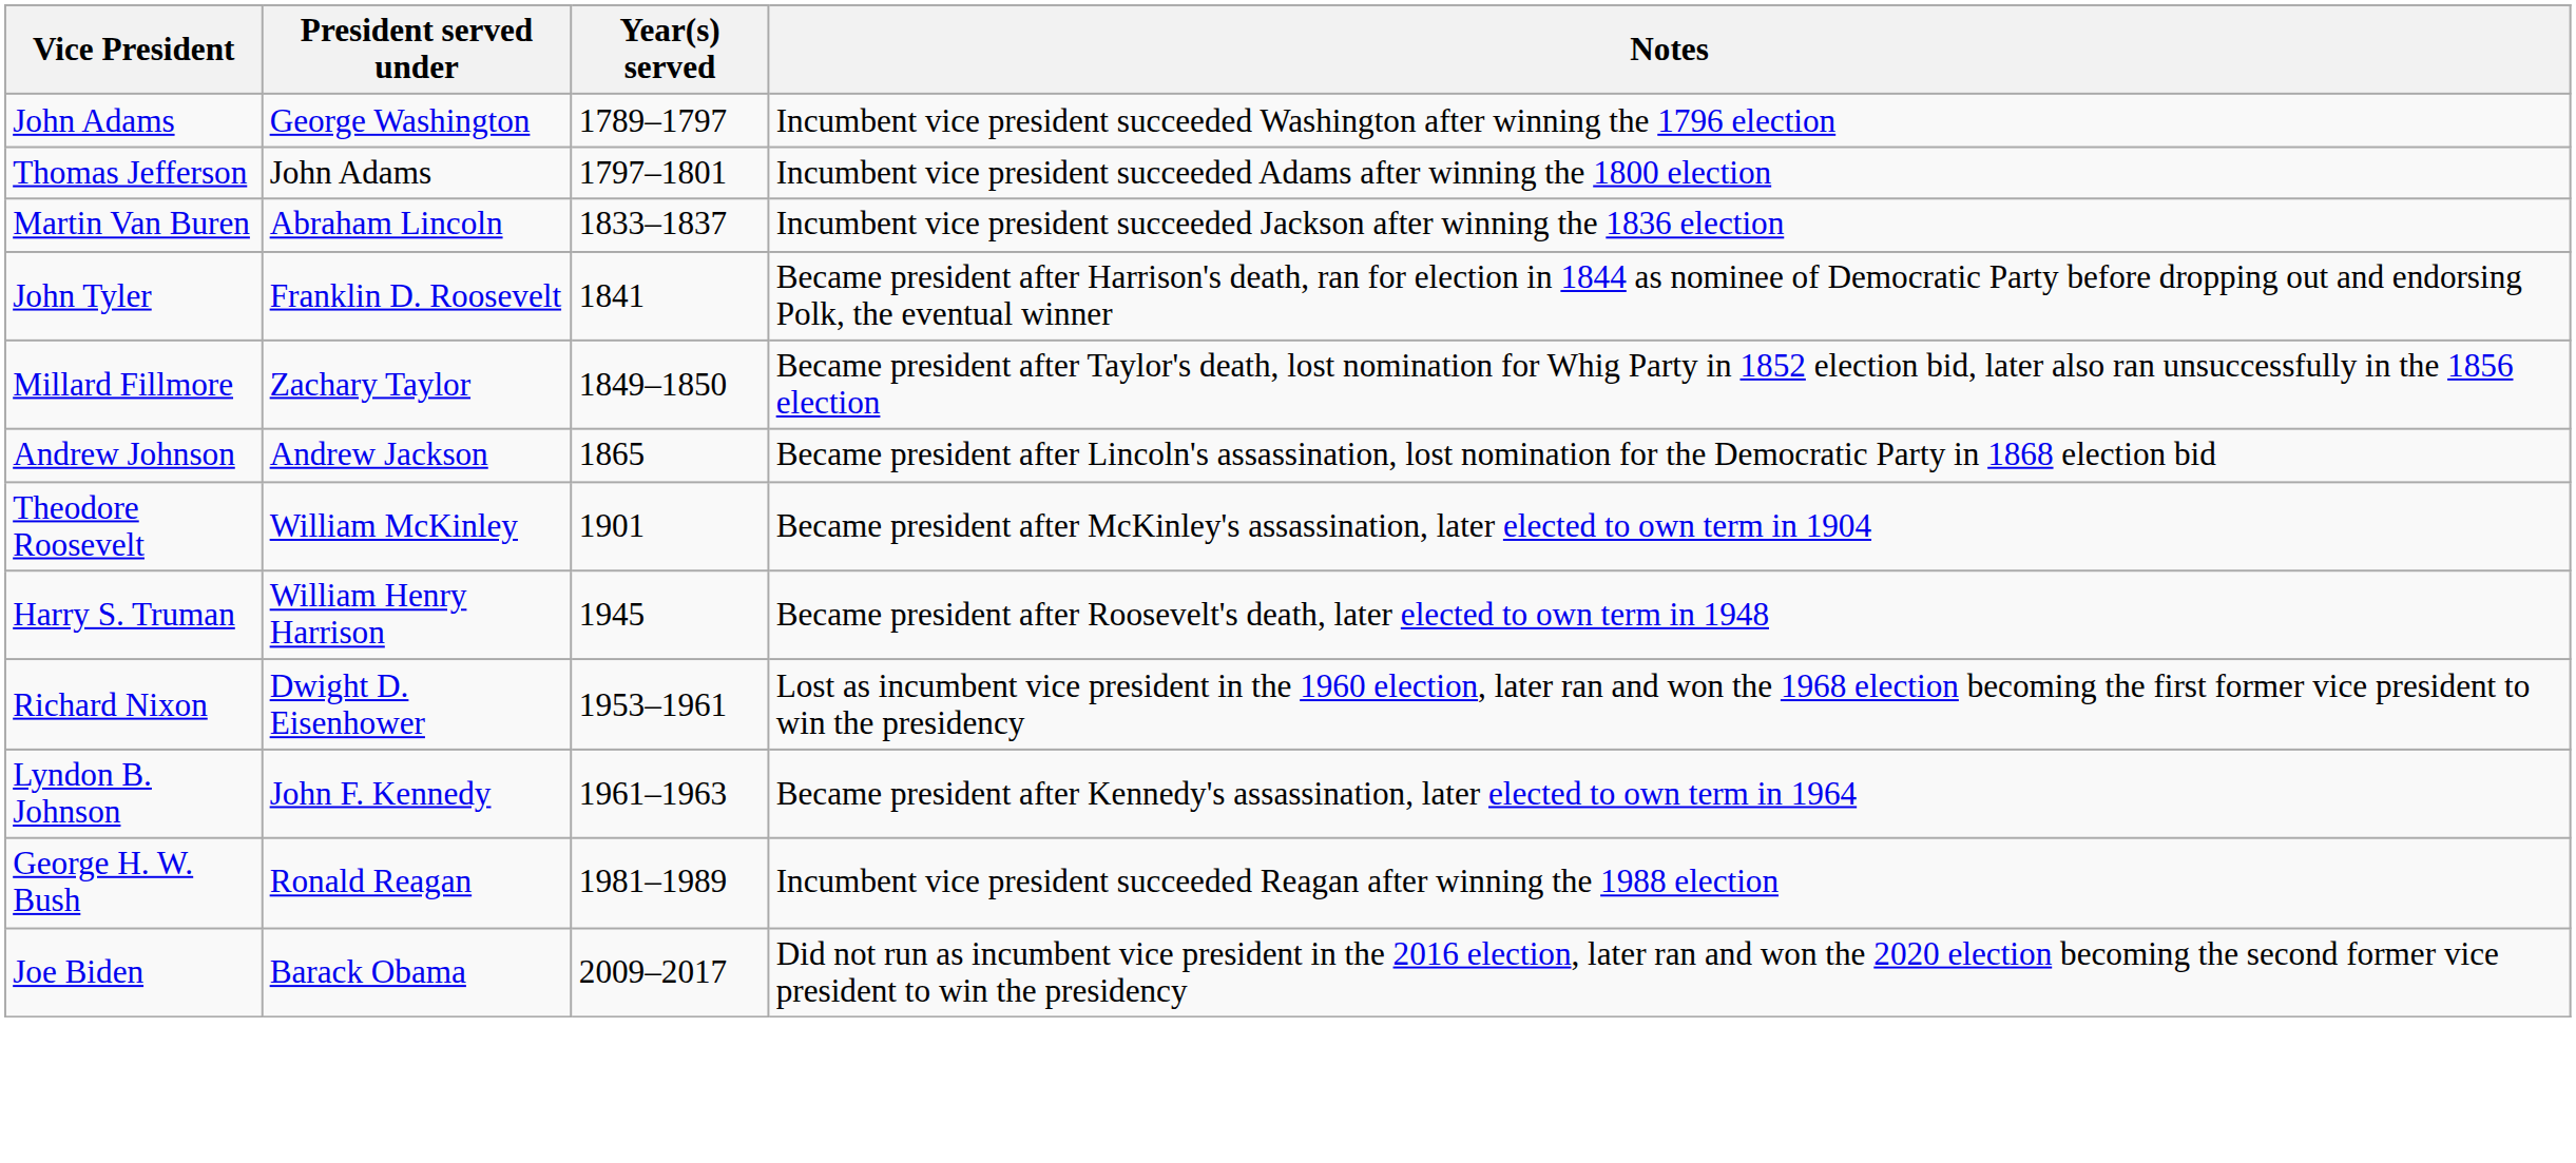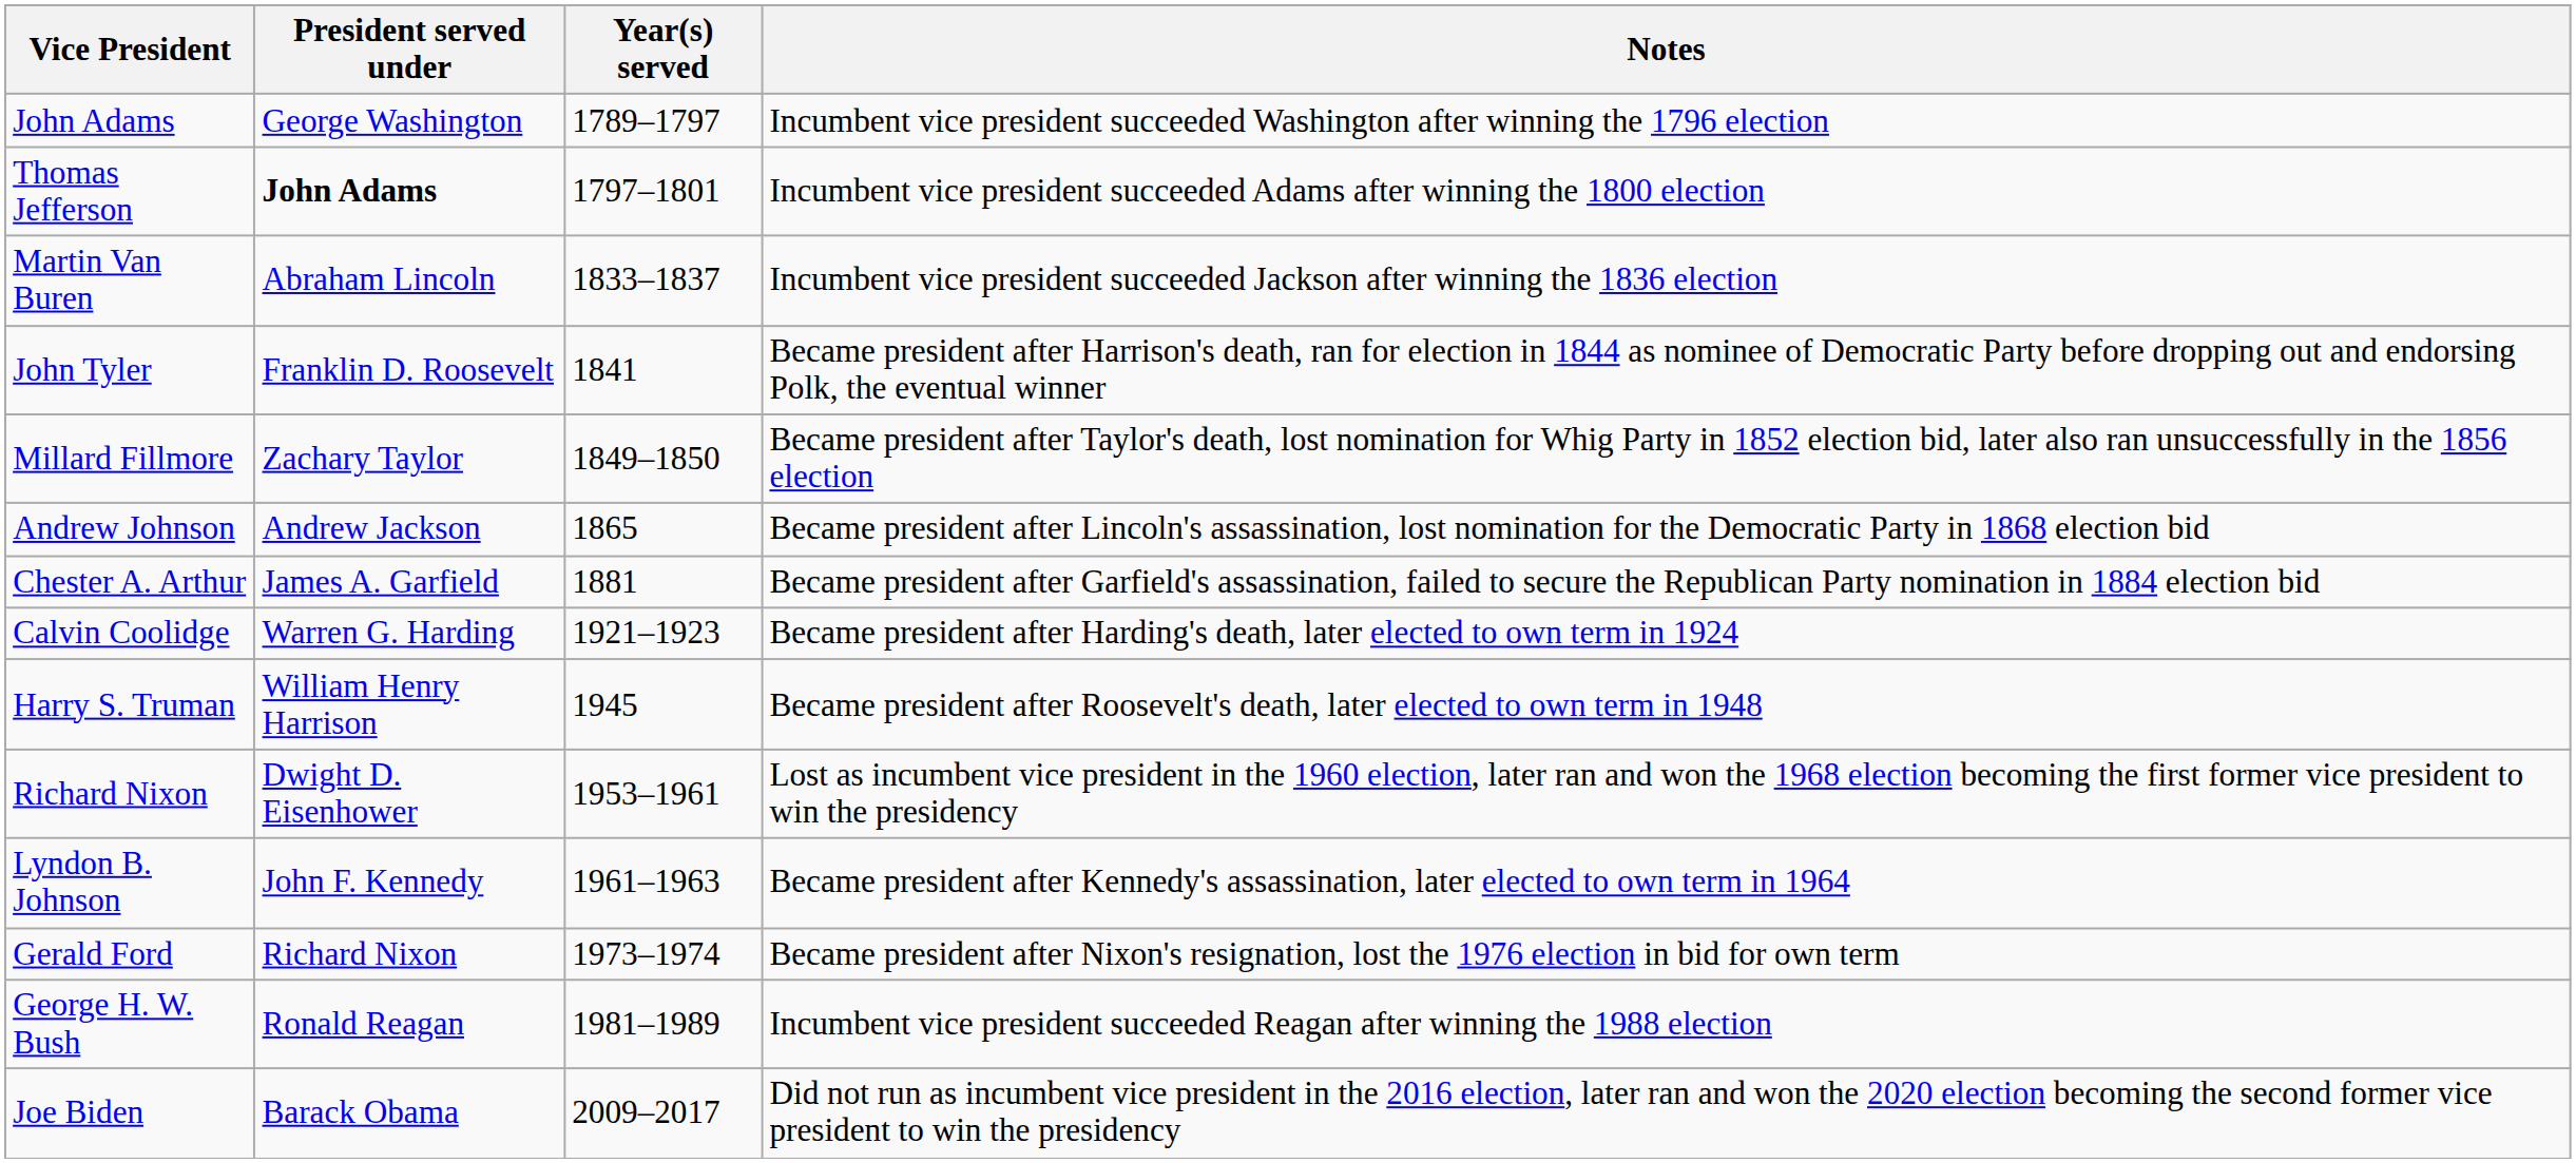Thomas Jefferson | President served under: normal -> bold
+ row: Chester A. Arthur | James A. Garfield | 1881 | Became president after Garfield's assassination, failed to secure the Republican Party nomination in 1884 election bid
- row: Theodore Roosevelt | William McKinley | 1901 | Became president after McKinley's assassination, later elected to own term in 1904
+ row: Calvin Coolidge | Warren G. Harding | 1921–1923 | Became president after Harding's death, later elected to own term in 1924
+ row: Gerald Ford | Richard Nixon | 1973–1974 | Became president after Nixon's resignation, lost the 1976 election in bid for own term
